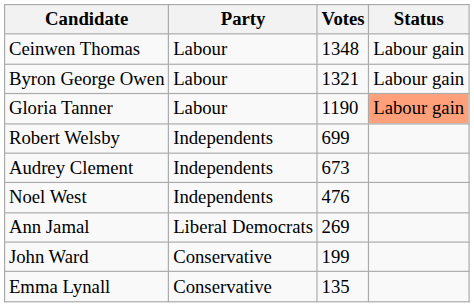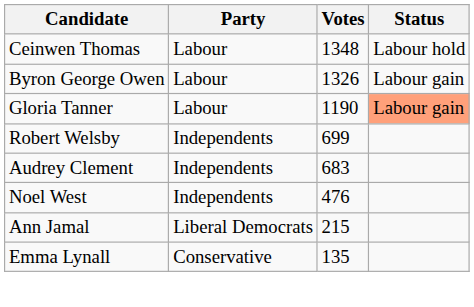Ceinwen Thomas | Status: Labour gain -> Labour hold
Byron George Owen | Votes: 1321 -> 1326
Audrey Clement | Votes: 673 -> 683
Ann Jamal | Votes: 269 -> 215
- row: John Ward | Conservative | 199
